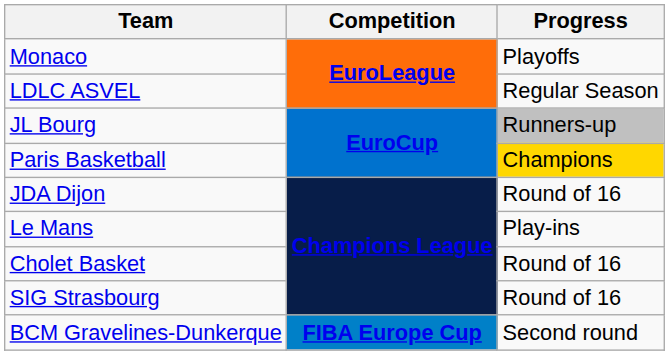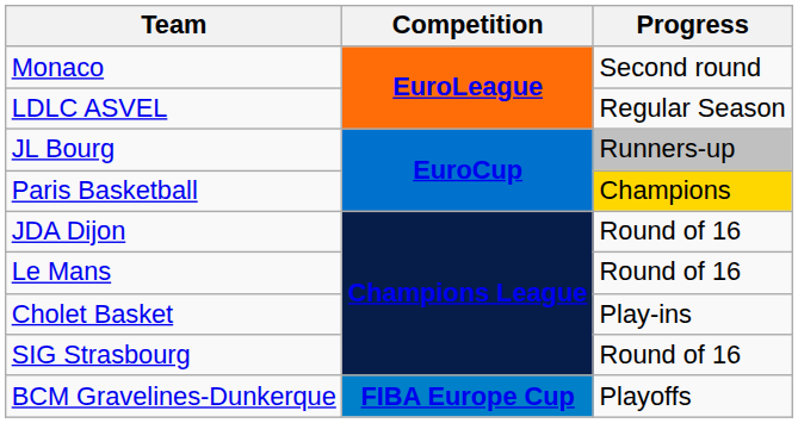Monaco | Progress: Playoffs -> Second round
Le Mans | Progress: Play-ins -> Round of 16
Cholet Basket | Progress: Round of 16 -> Play-ins
BCM Gravelines-Dunkerque | Progress: Second round -> Playoffs
